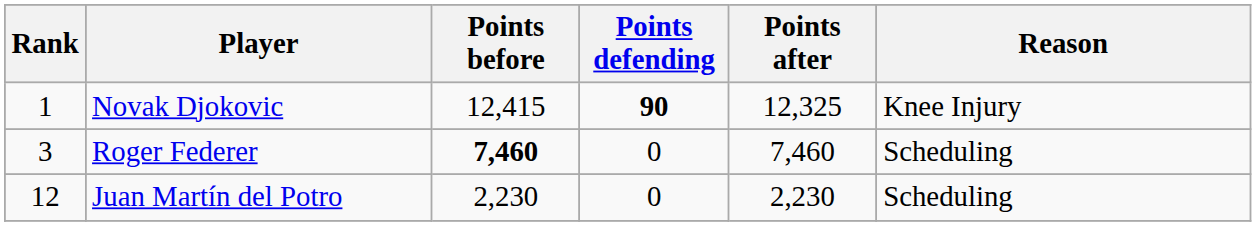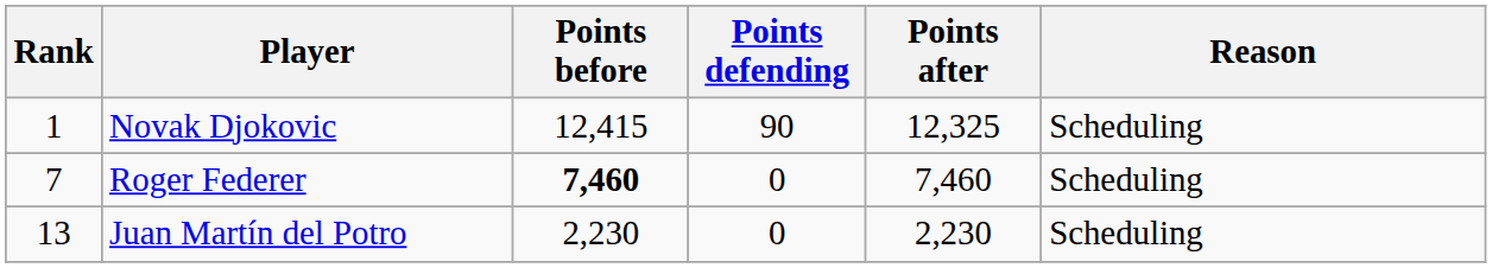Novak Djokovic | Points defending: bold -> normal
Novak Djokovic | Reason: Knee Injury -> Scheduling
Roger Federer | Rank: 3 -> 7
Juan Martín del Potro | Rank: 12 -> 13
